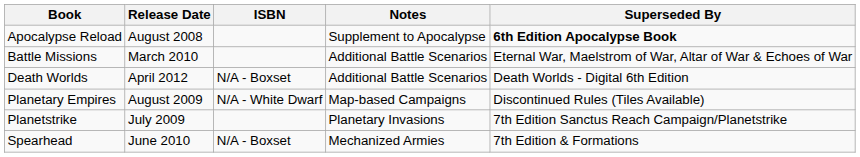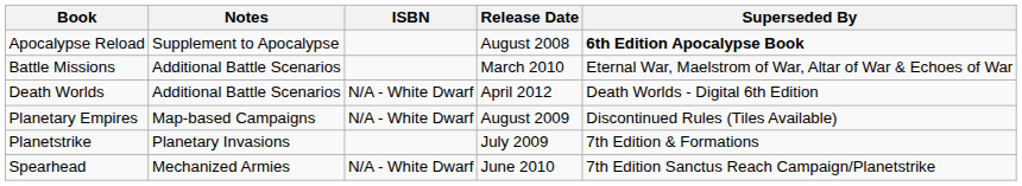columns swapped: Notes <-> Release Date
Death Worlds | ISBN: N/A - Boxset -> N/A - White Dwarf
Planetstrike | Superseded By: 7th Edition Sanctus Reach Campaign/Planetstrike -> 7th Edition & Formations
Spearhead | ISBN: N/A - Boxset -> N/A - White Dwarf
Spearhead | Superseded By: 7th Edition & Formations -> 7th Edition Sanctus Reach Campaign/Planetstrike
